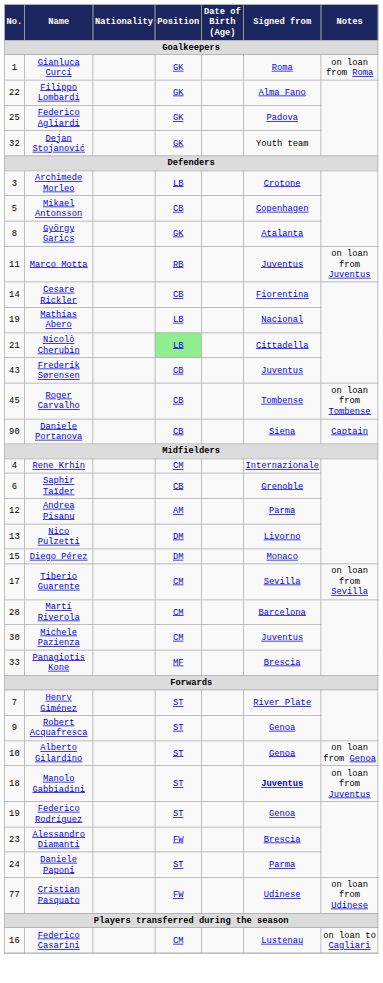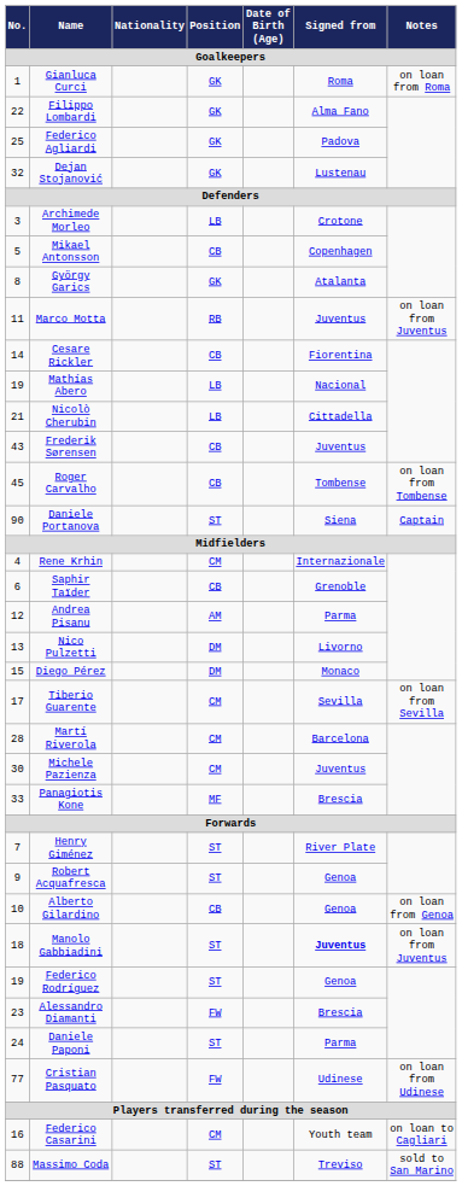Dejan Stojanović | Signed from: Youth team -> Lustenau
Nicolò Cherubin | Position: lightgreen background -> no background
Daniele Portanova | Position: CB -> ST
Alberto Gilardino | Position: ST -> CB
Federico Casarini | Signed from: Lustenau -> Youth team
+ row: 88 | Massimo Coda | ST | Treviso | sold to San Marino
